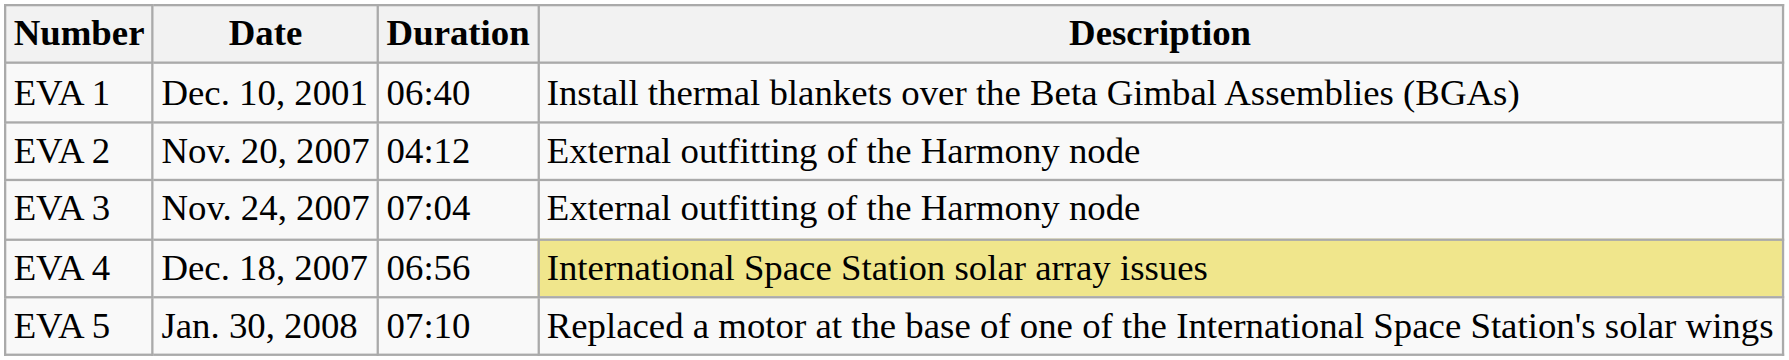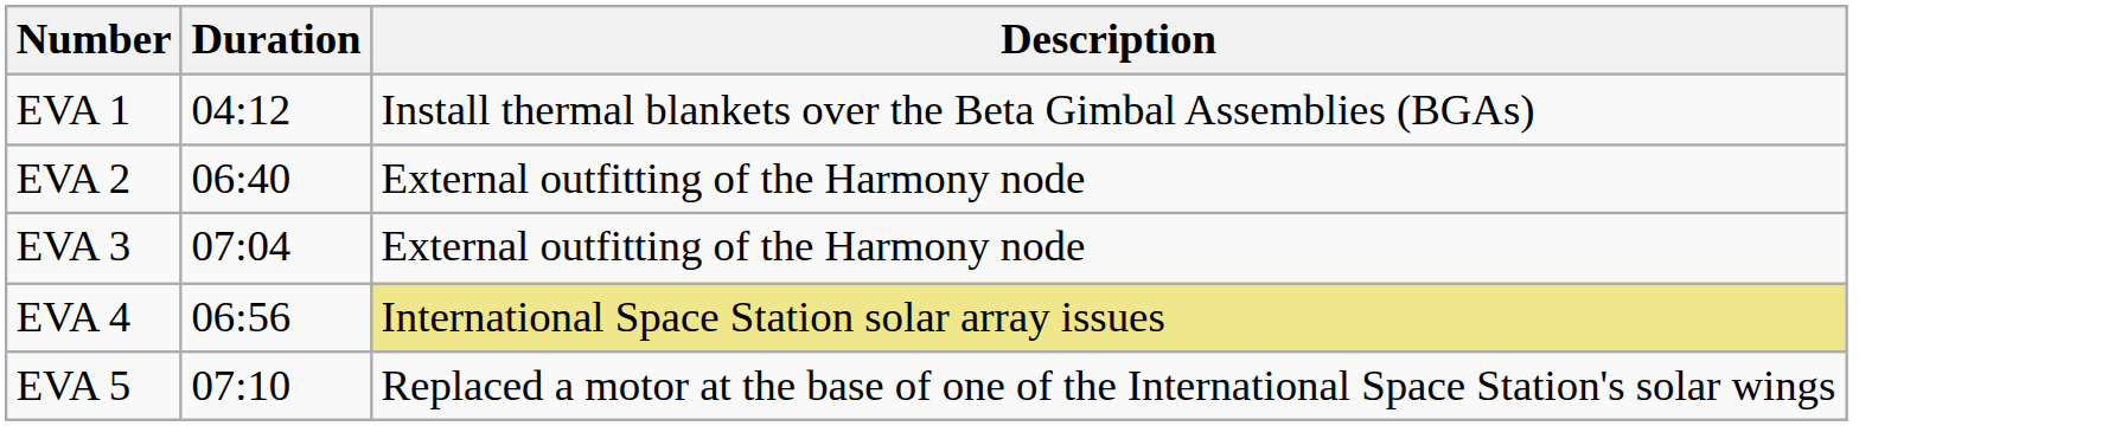- column: Date | Dec. 10, 2001 | Nov. 20, 2007 | Nov. 24, 2007 | Dec. 18, 2007 | Jan. 30, 2008
EVA 1 | Duration: 06:40 -> 04:12
EVA 2 | Duration: 04:12 -> 06:40
